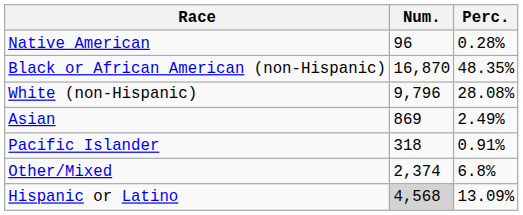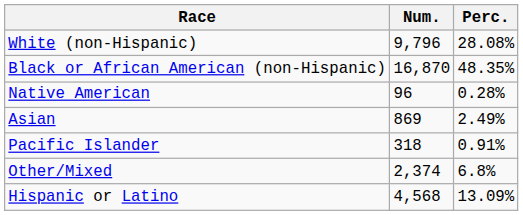rows swapped: White (non-Hispanic) <-> Native American
Hispanic or Latino | Num.: lightgrey background -> no background
